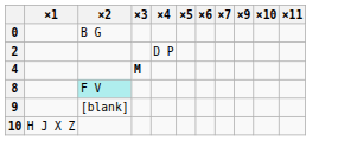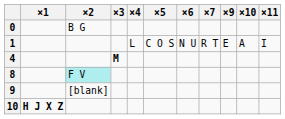+ row: 1 | L | C O S | N U | R T | E | A | I
- row: 2 | D P
10 | ×1: normal -> bold
